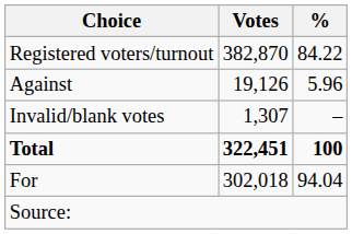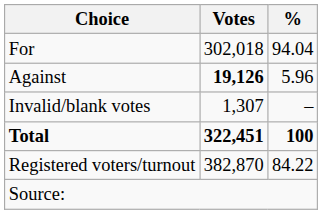rows swapped: For <-> Registered voters/turnout
Against | Votes: normal -> bold
